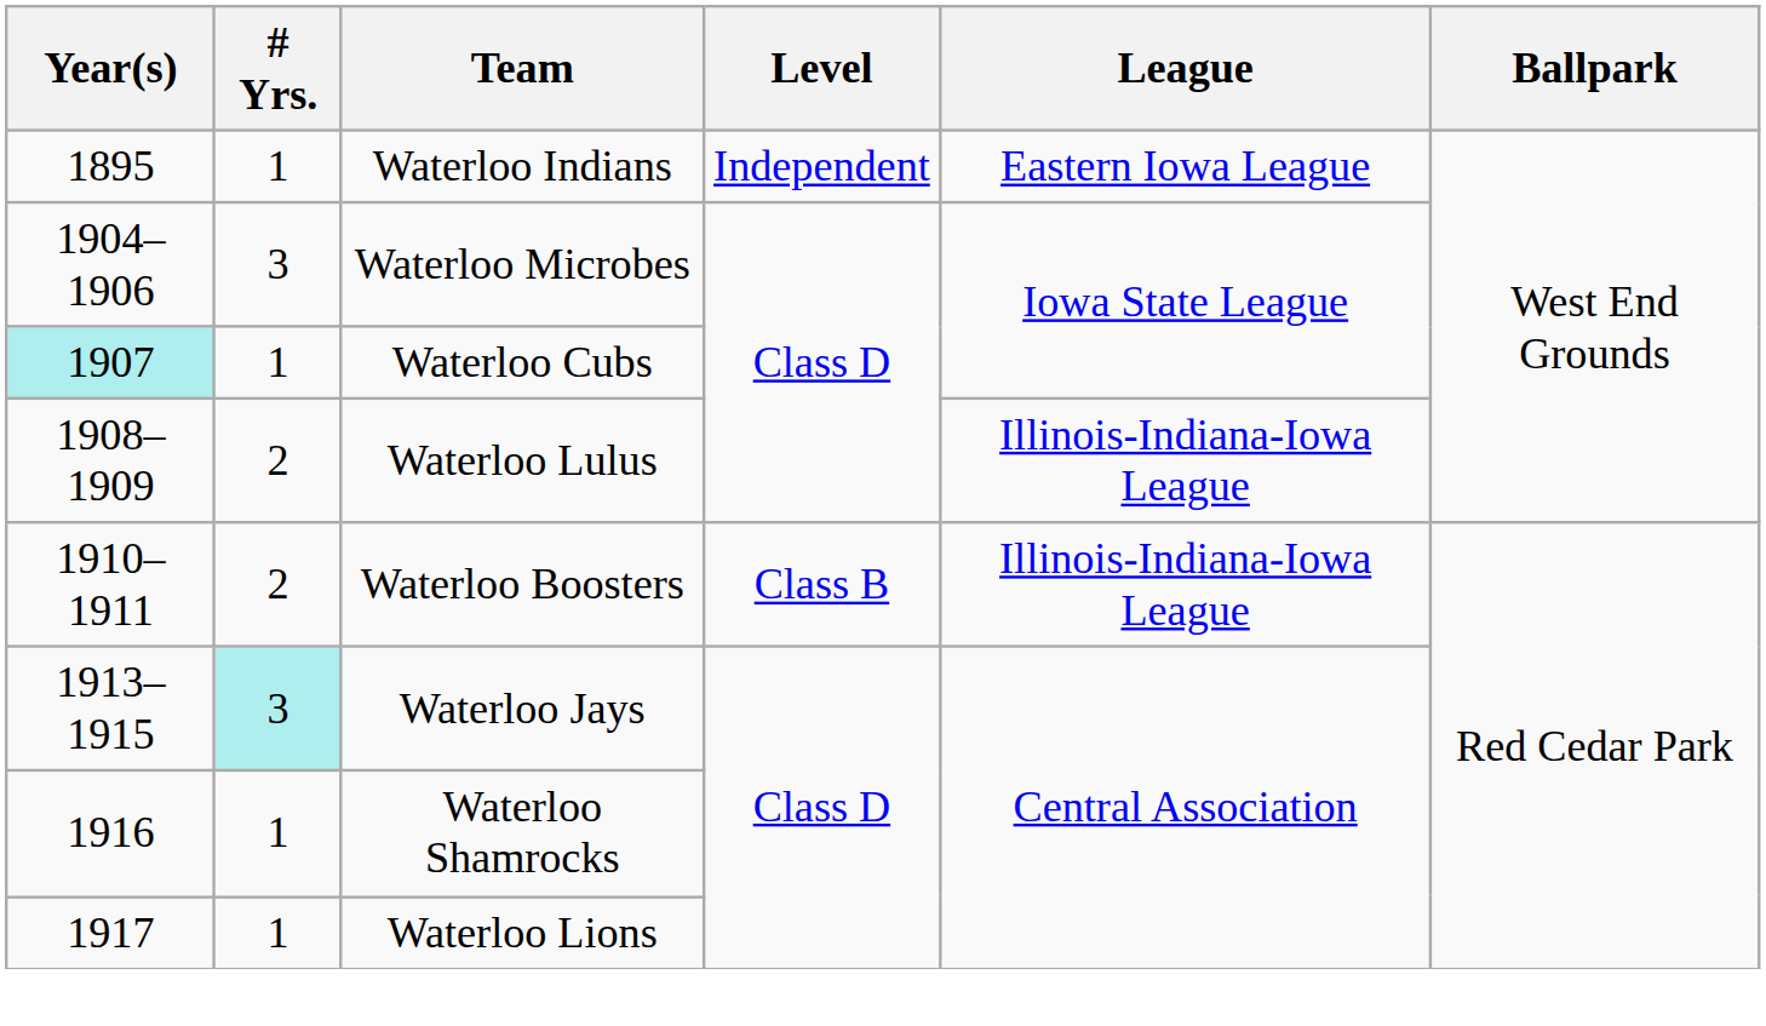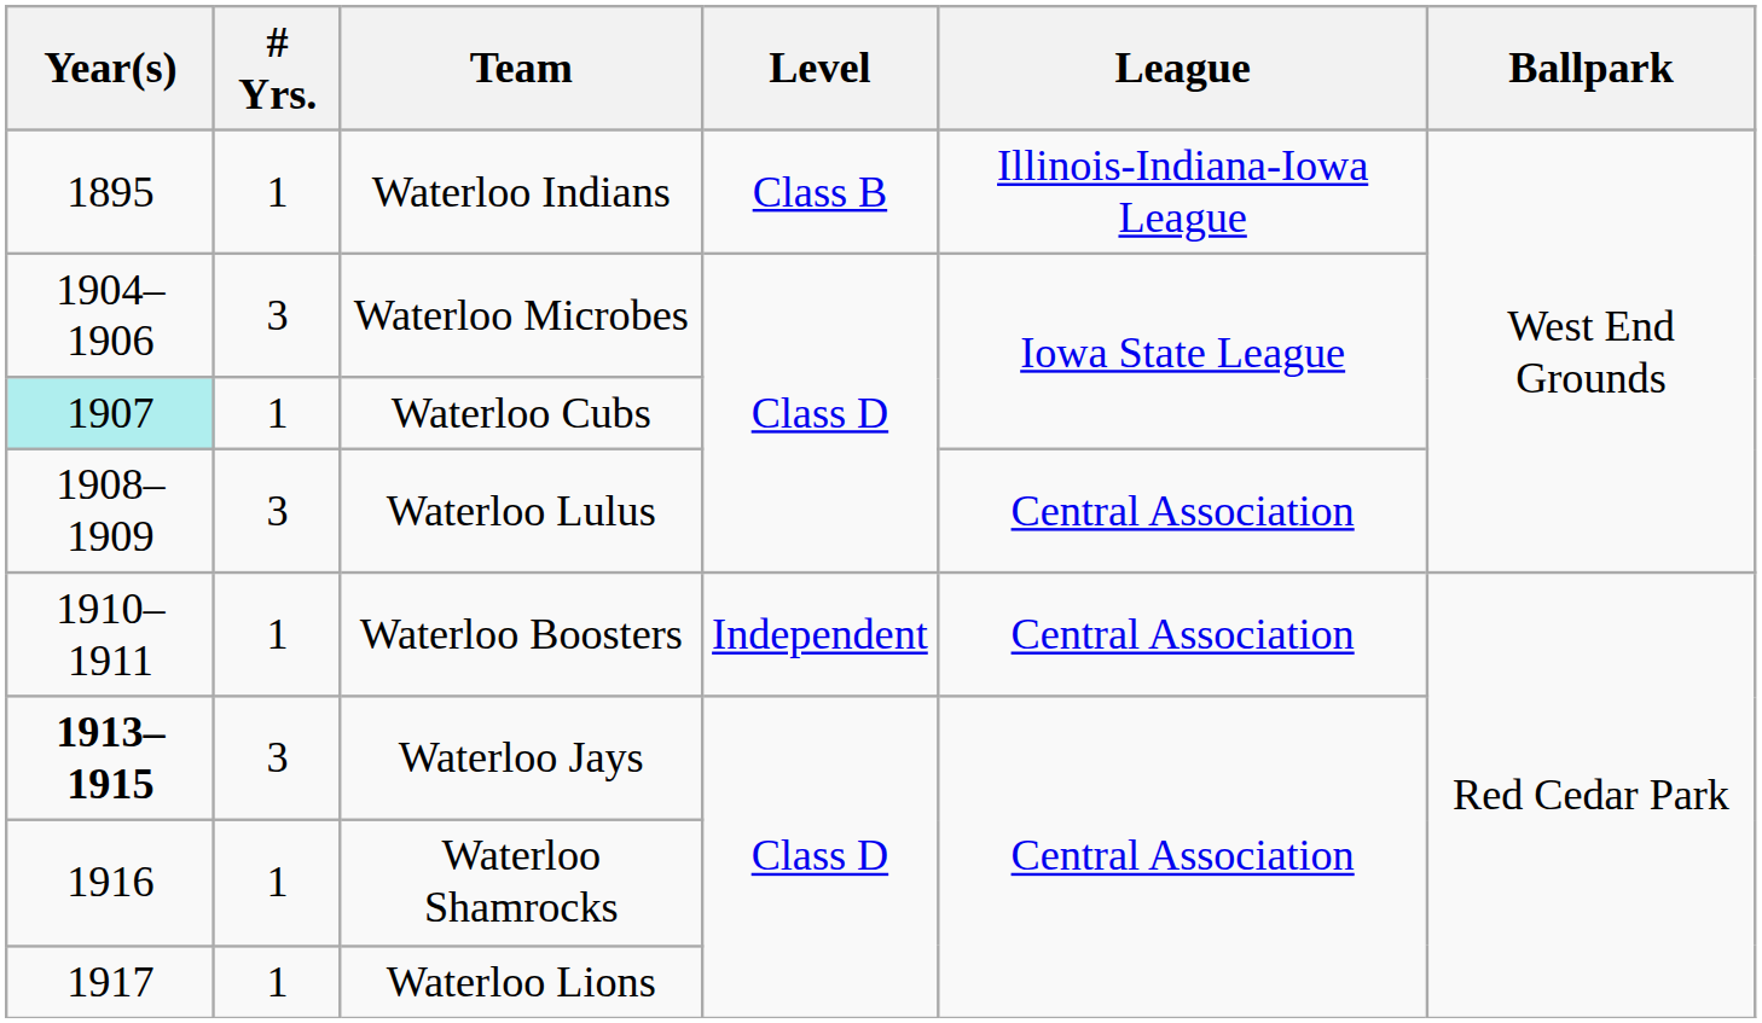Waterloo Indians | Level: Independent -> Class B
Waterloo Indians | League: Eastern Iowa League -> Illinois-Indiana-Iowa League
Waterloo Lulus | # Yrs.: 2 -> 3
Waterloo Lulus | League: Illinois-Indiana-Iowa League -> Central Association
Waterloo Boosters | # Yrs.: 2 -> 1
Waterloo Boosters | Level: Class B -> Independent
Waterloo Boosters | League: Illinois-Indiana-Iowa League -> Central Association
Waterloo Jays | Year(s): normal -> bold
Waterloo Jays | # Yrs.: paleturquoise background -> no background
